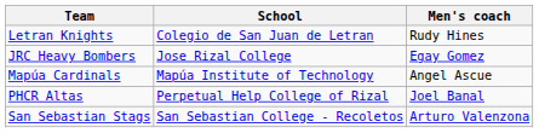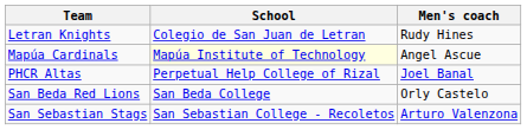- row: JRC Heavy Bombers | Jose Rizal College | Egay Gomez
Mapúa Cardinals | School: no background -> lightyellow background
+ row: San Beda Red Lions | San Beda College | Orly Castelo
